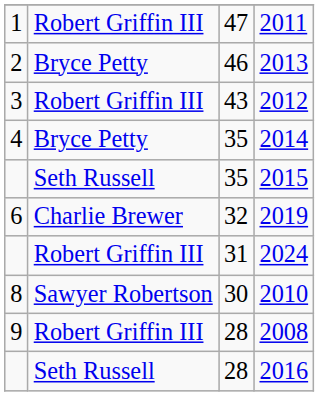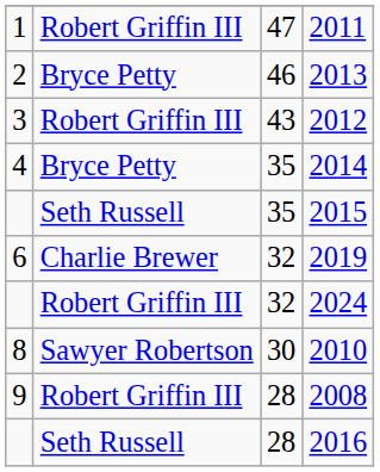2024 | column 3: 31 -> 32
